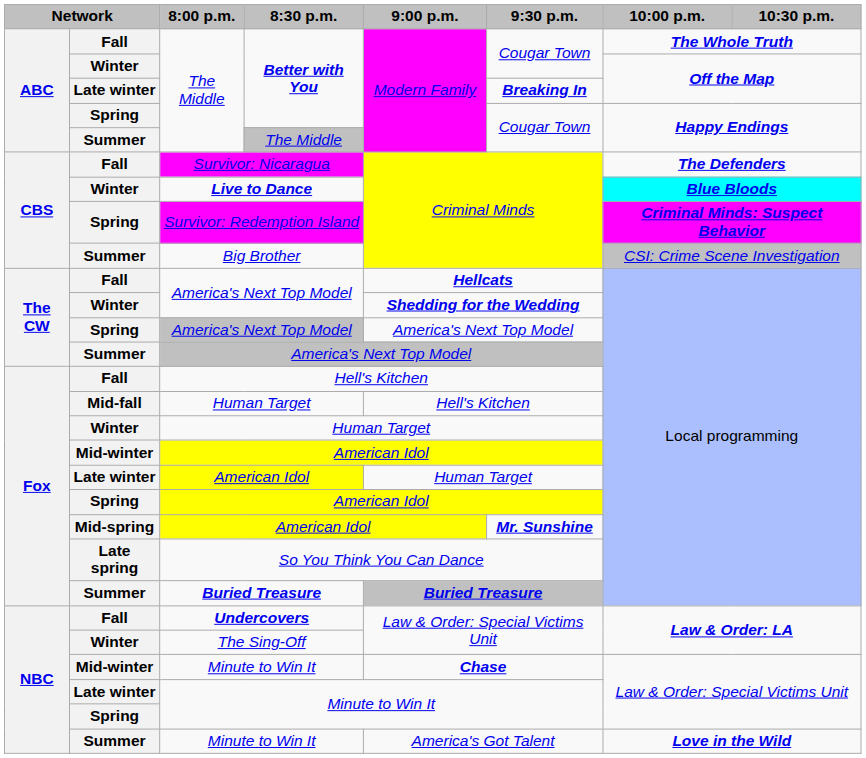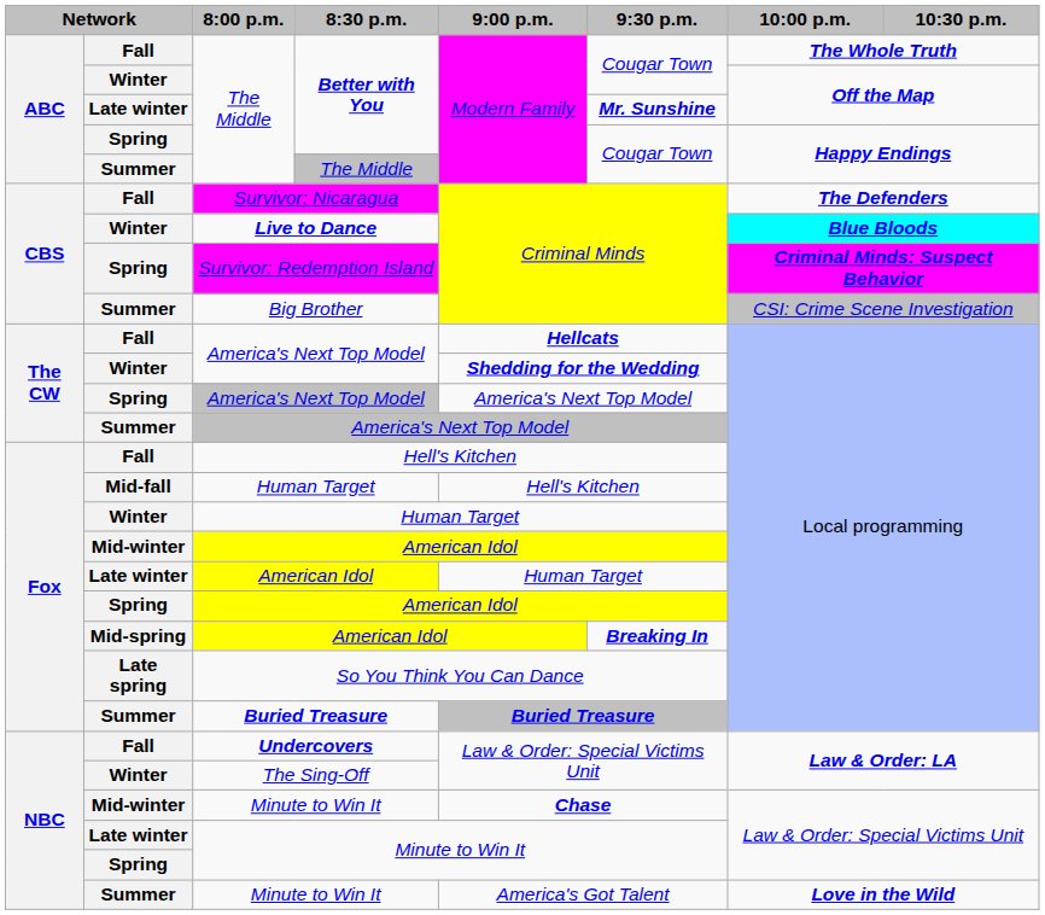Late winter / Better with You | 9:30 p.m.: Breaking In -> Mr. Sunshine
Mid-spring / American Idol | 9:30 p.m.: Mr. Sunshine -> Breaking In
